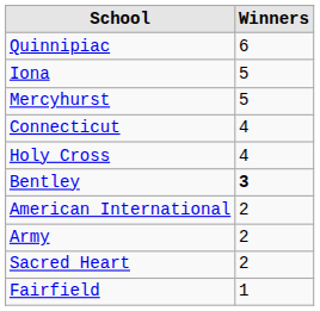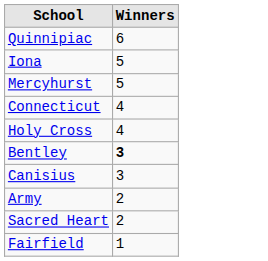+ row: Canisius | 3
- row: American International | 2
